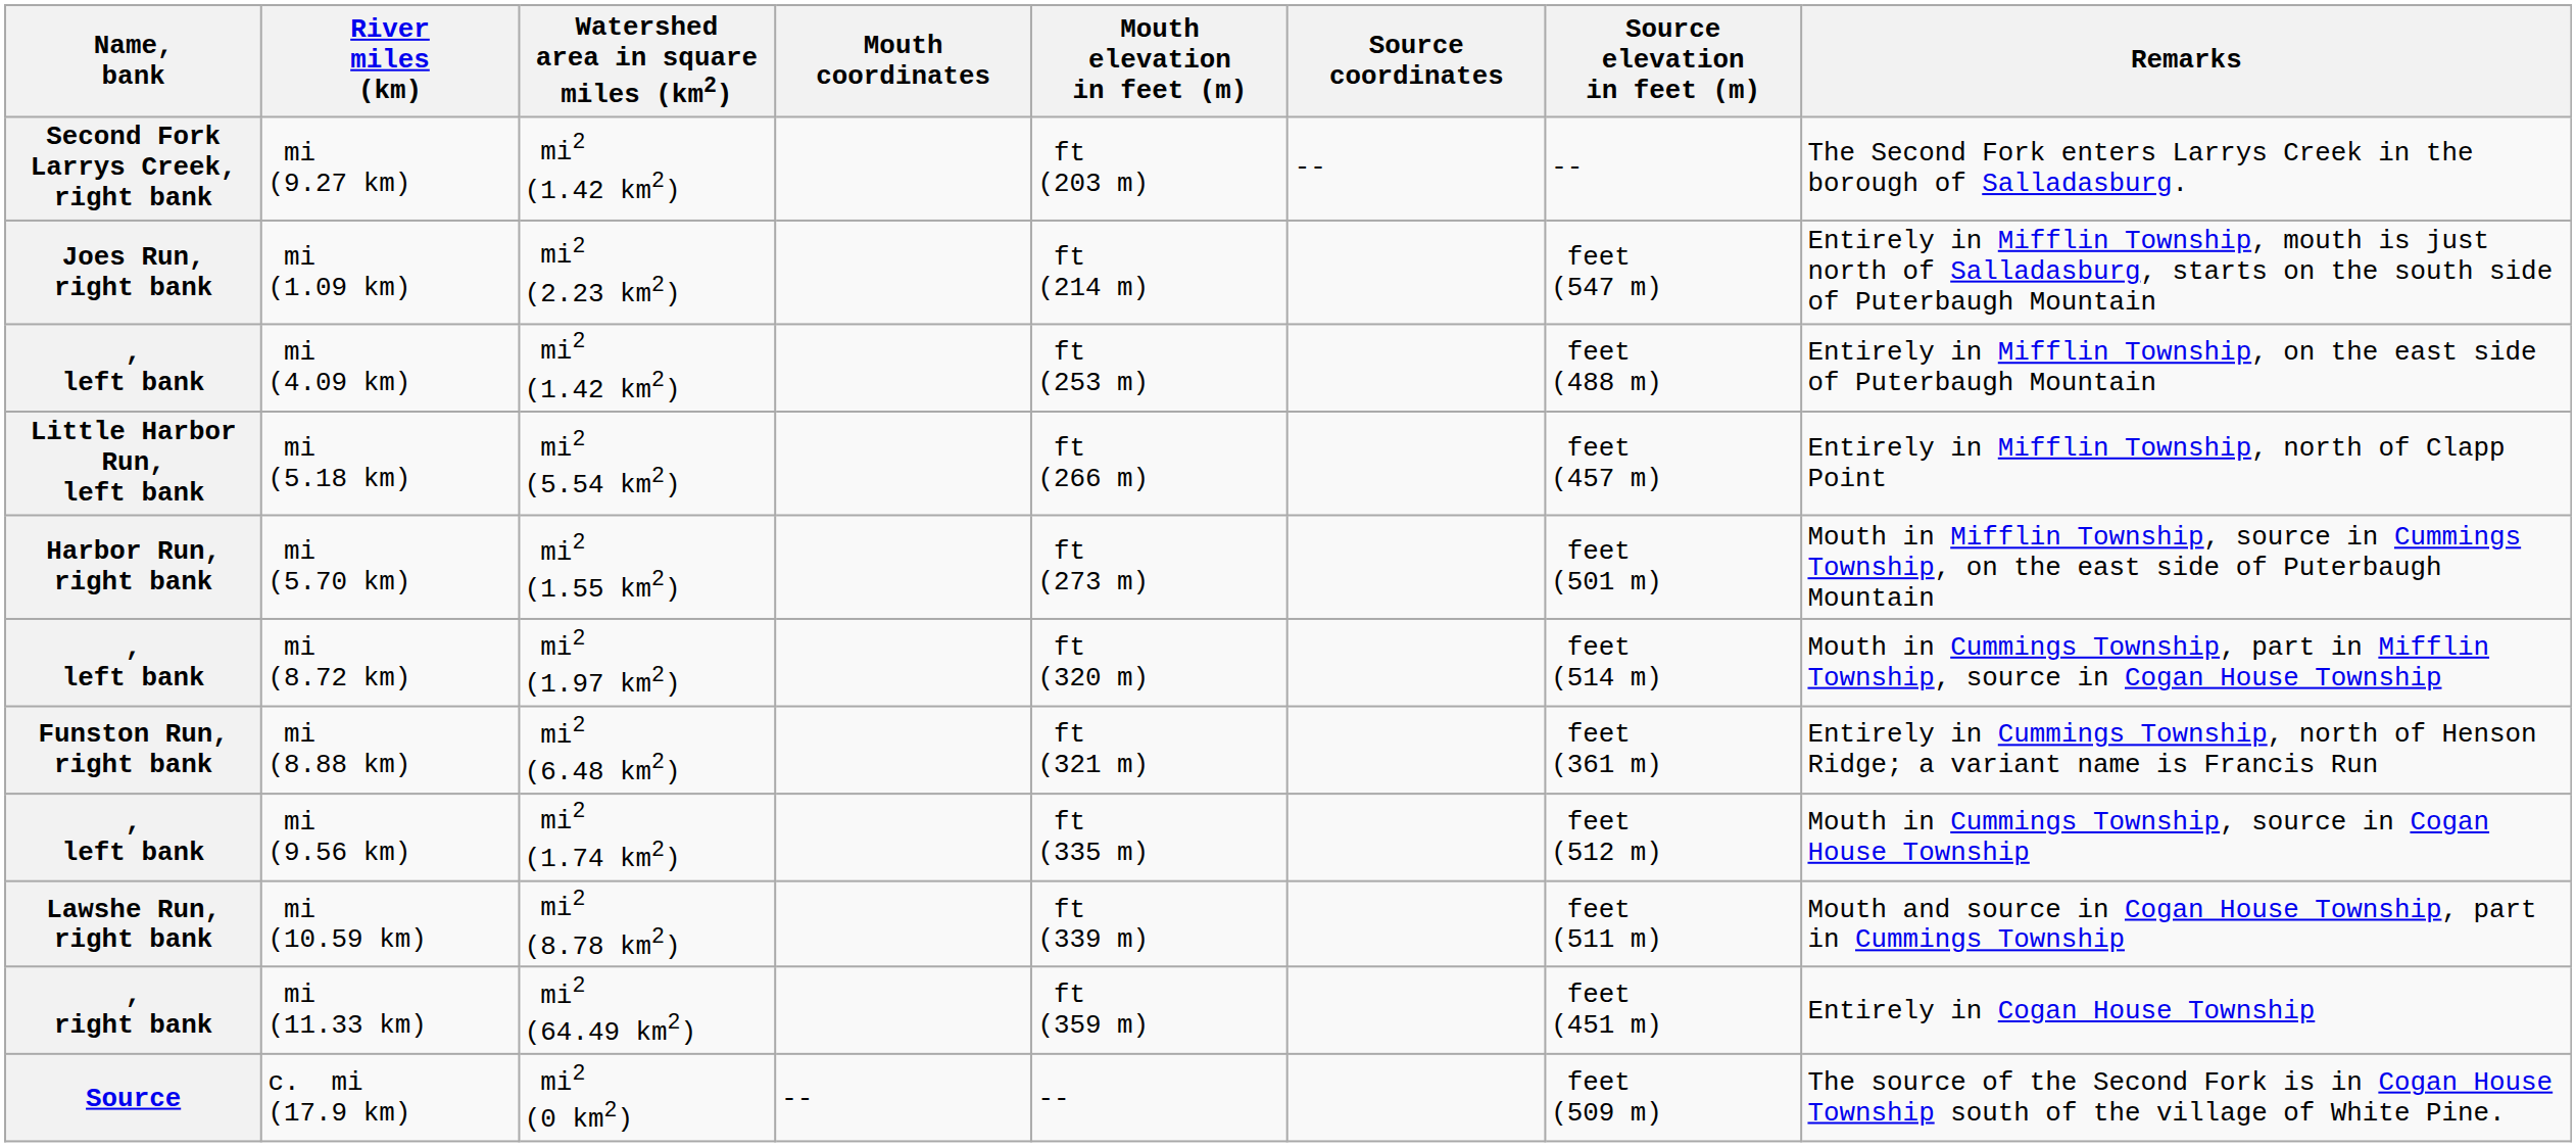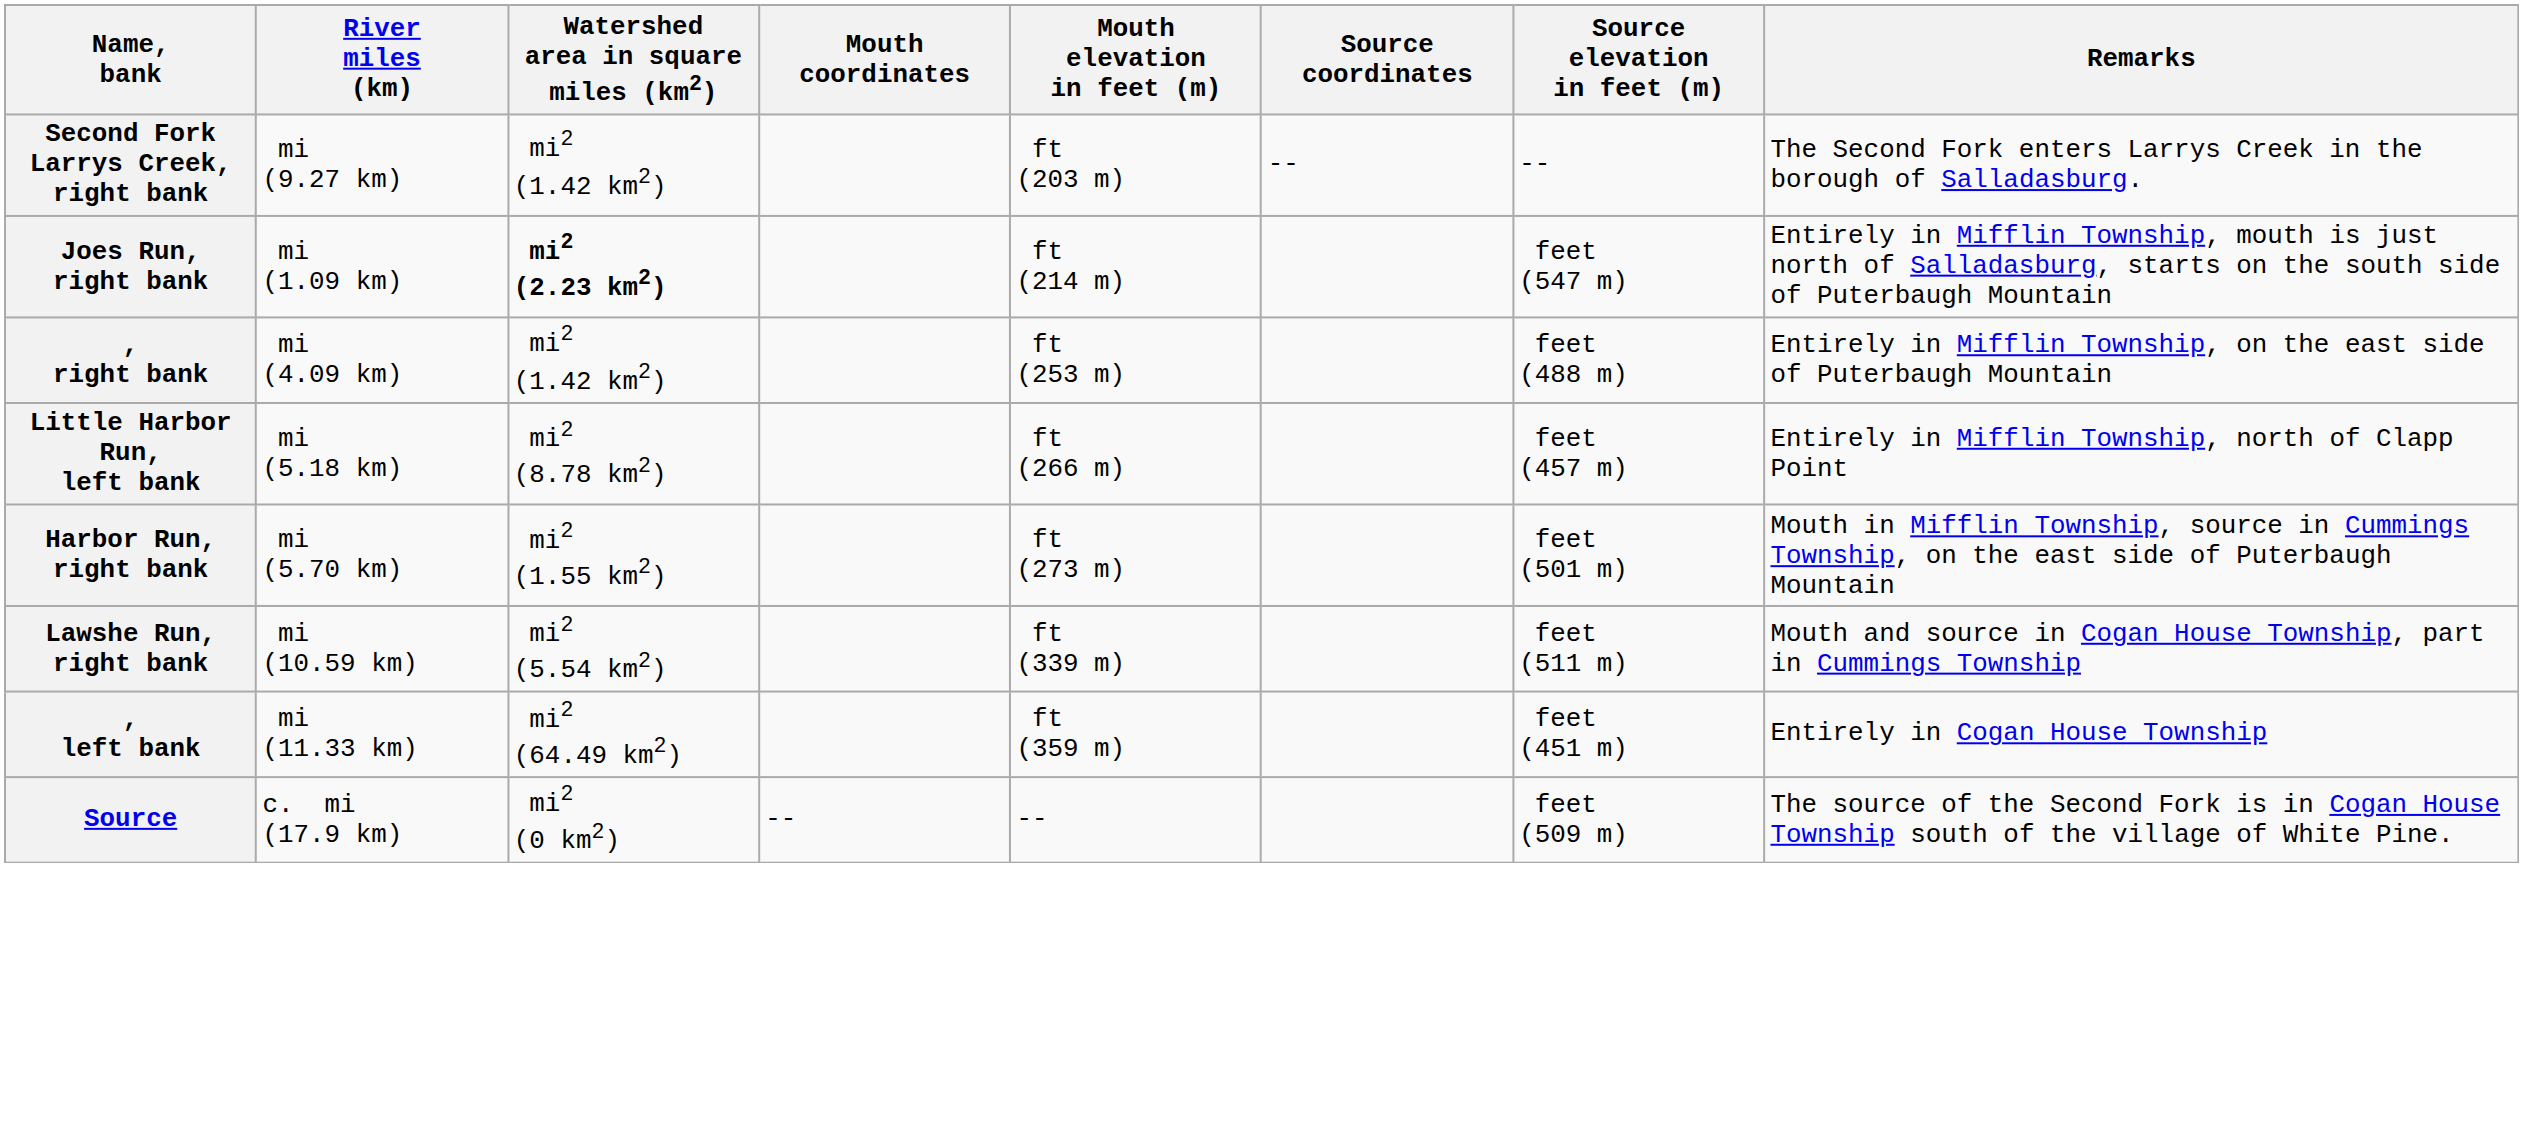mi (1.09 km) | Watershed area in square miles (km2): normal -> bold
mi (4.09 km) | Name, bank: , left bank -> , right bank
mi (5.18 km) | Watershed area in square miles (km2): mi2 (5.54 km2) -> mi2 (8.78 km2)
- row: , left bank | mi (8.72 km) | mi2 (1.97 km2) | ft (320 m) | feet (514 m) | Mouth in Cummings Township, part in Mifflin Township, source in Cogan House Township
- row: Funston Run, right bank | mi (8.88 km) | mi2 (6.48 km2) | ft (321 m) | feet (361 m) | Entirely in Cummings Township, north of Henson Ridge; a variant name is Francis Run
- row: , left bank | mi (9.56 km) | mi2 (1.74 km2) | ft (335 m) | feet (512 m) | Mouth in Cummings Township, source in Cogan House Township
mi (10.59 km) | Watershed area in square miles (km2): mi2 (8.78 km2) -> mi2 (5.54 km2)
mi (11.33 km) | Name, bank: , right bank -> , left bank
